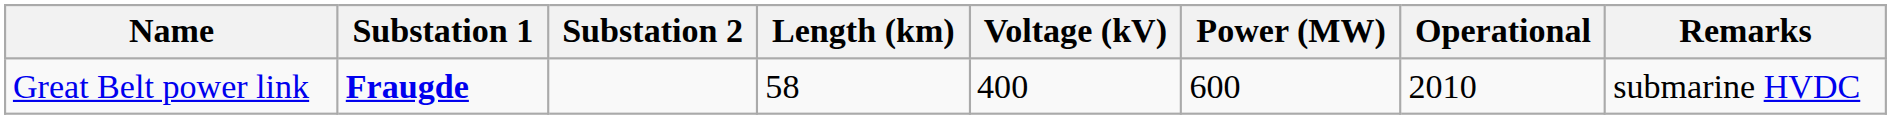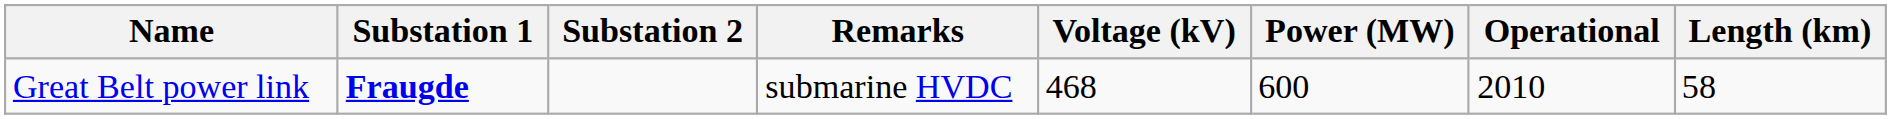columns swapped: Length (km) <-> Remarks
Great Belt power link | Voltage (kV): 400 -> 468
